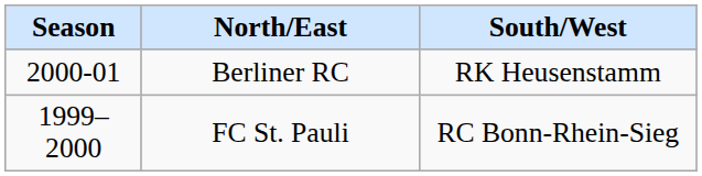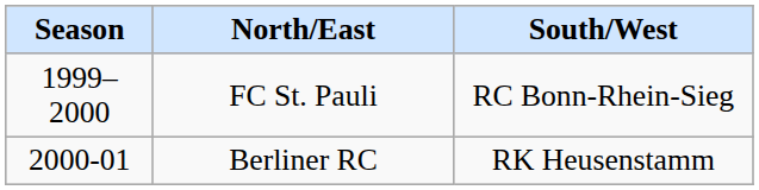rows swapped: FC St. Pauli <-> Berliner RC
